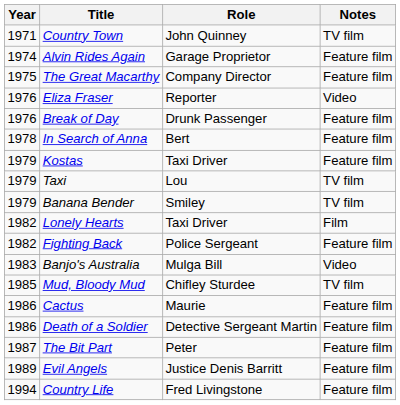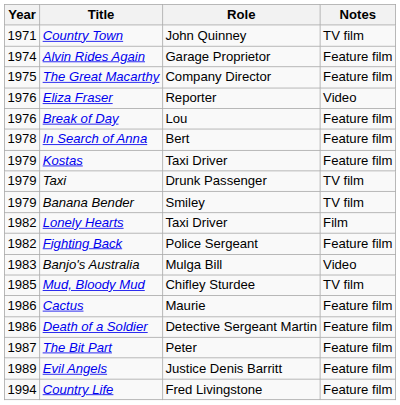Break of Day | Role: Drunk Passenger -> Lou
Taxi | Role: Lou -> Drunk Passenger
